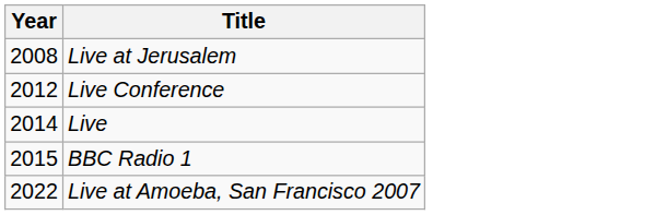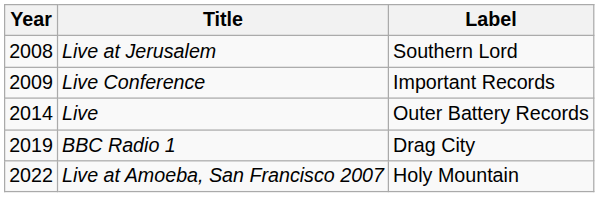+ column: Label | Southern Lord | Important Records | Outer Battery Records | Drag City | Holy Mountain
Live Conference | Year: 2012 -> 2009
BBC Radio 1 | Year: 2015 -> 2019
